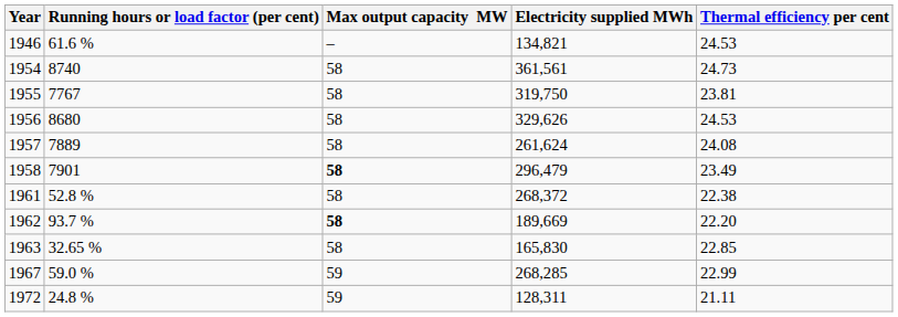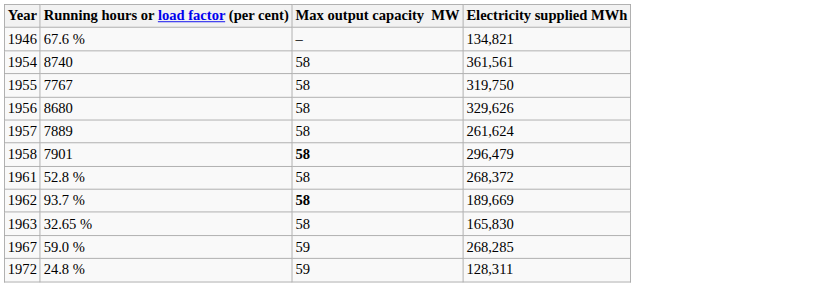- column: Thermal efficiency per cent | 24.53 | 24.73 | 23.81 | 24.53 | 24.08 | 23.49 | 22.38 | 22.20 | 22.85 | 22.99 | 21.11
1946 | Running hours or load factor (per cent): 61.6 % -> 67.6 %
